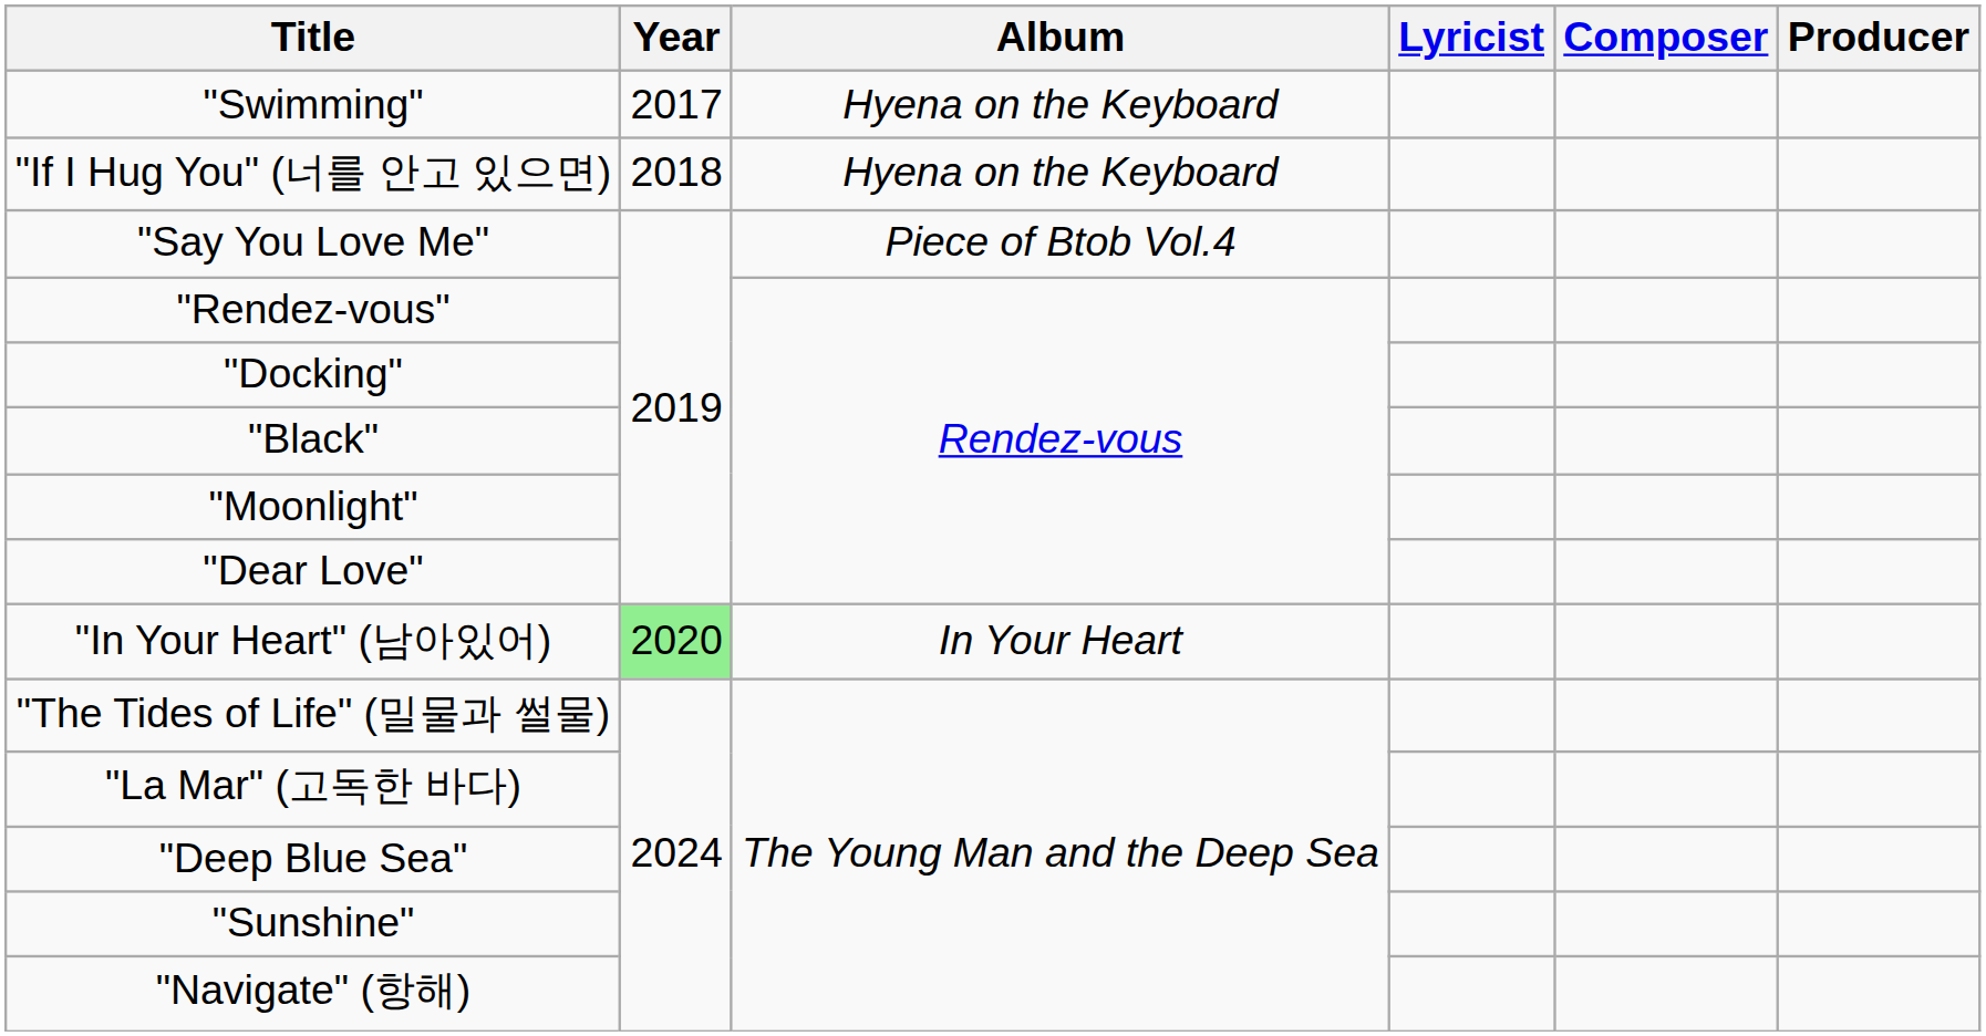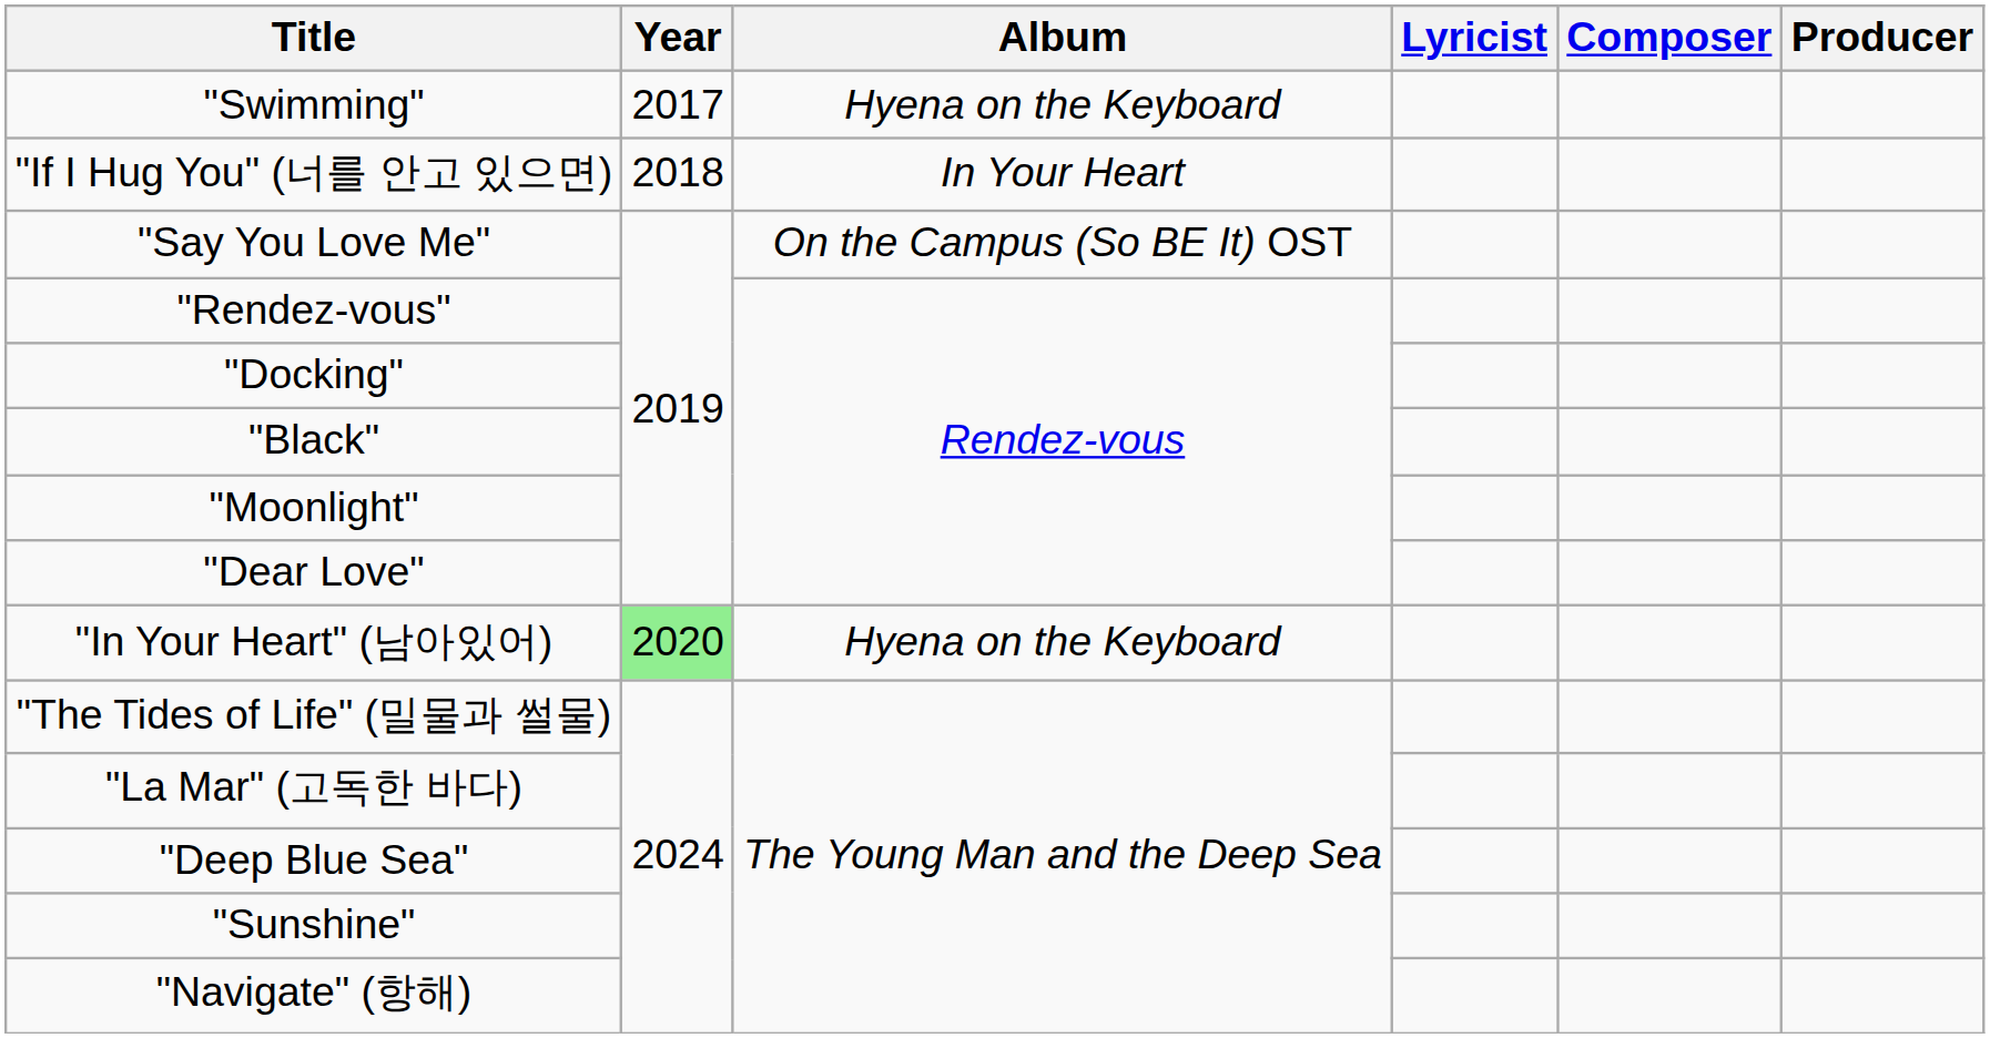"If I Hug You" (너를 안고 있으면) | Album: Hyena on the Keyboard -> In Your Heart
"Say You Love Me" | Album: Piece of Btob Vol.4 -> On the Campus (So BE It) OST
"In Your Heart" (남아있어) | Album: In Your Heart -> Hyena on the Keyboard
